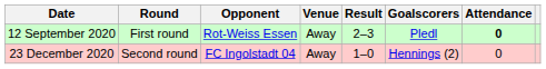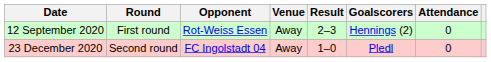12 September 2020 | Goalscorers: Pledl -> Hennings (2)
12 September 2020 | Attendance: bold -> normal
23 December 2020 | Goalscorers: Hennings (2) -> Pledl
